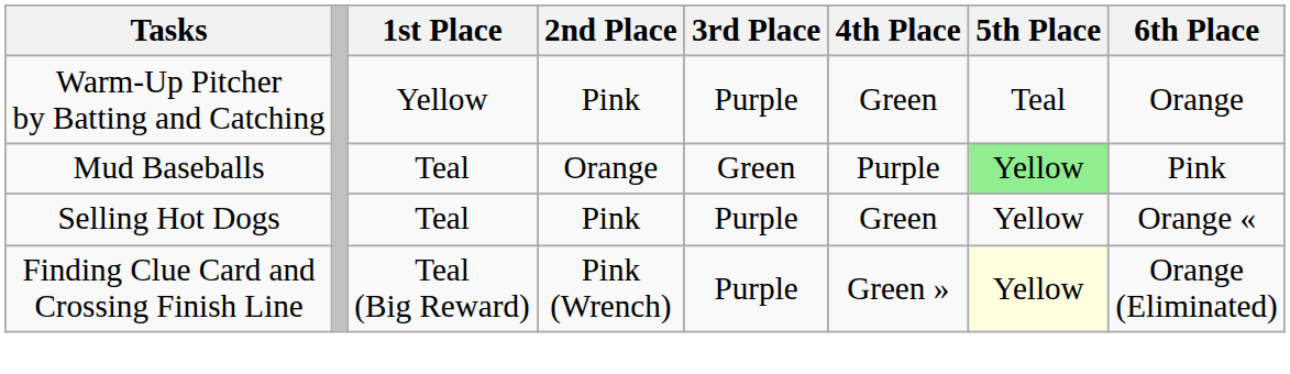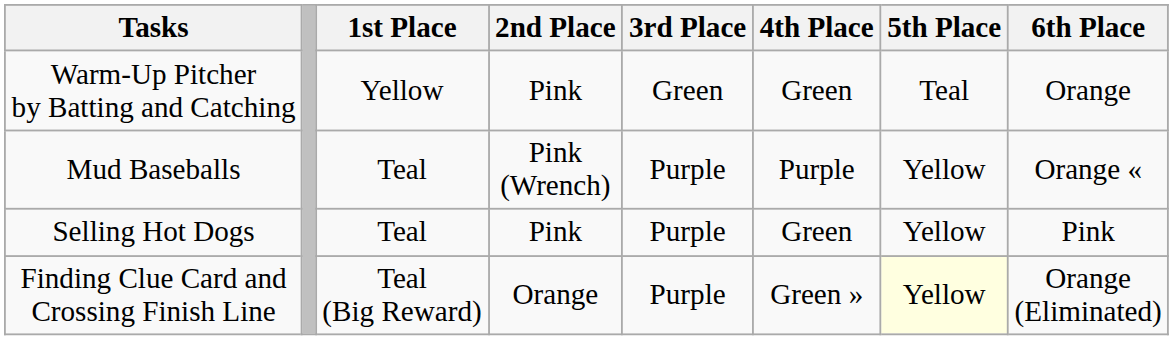Warm-Up Pitcher by Batting and Catching | 3rd Place: Purple -> Green
Mud Baseballs | 2nd Place: Orange -> Pink (Wrench)
Mud Baseballs | 3rd Place: Green -> Purple
Mud Baseballs | 5th Place: lightgreen background -> no background
Mud Baseballs | 6th Place: Pink -> Orange «
Selling Hot Dogs | 6th Place: Orange « -> Pink
Finding Clue Card and Crossing Finish Line | 2nd Place: Pink (Wrench) -> Orange
